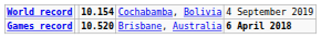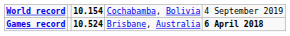Games record | column 3: 10.520 -> 10.524
